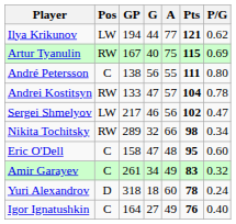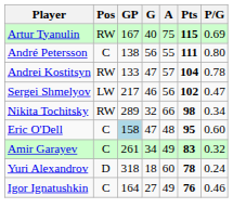- row: Ilya Krikunov | LW | 194 | 44 | 77 | 121 | 0.62
Eric O'Dell | GP: no background -> lightblue background
Igor Ignatushkin | P/G: 0.40 -> 0.46
